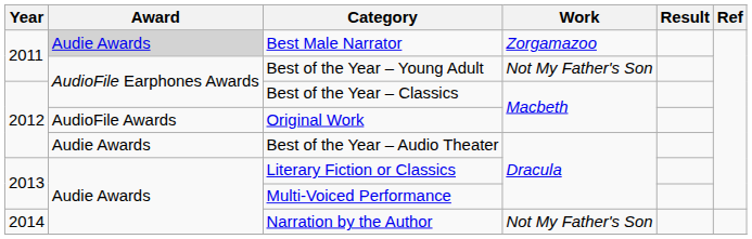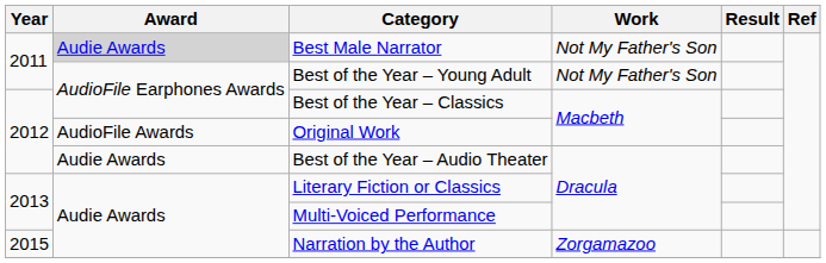Best Male Narrator | Work: Zorgamazoo -> Not My Father's Son
Narration by the Author | Year: 2014 -> 2015
Narration by the Author | Work: Not My Father's Son -> Zorgamazoo
